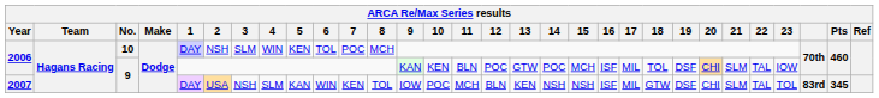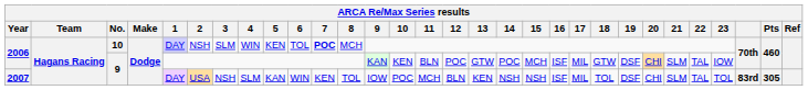2006 / 10 | 7: normal -> bold
2006 / 9 | 18: TOL -> GTW
2007 | 18: GTW -> TOL
2007 | Pts: 345 -> 305
